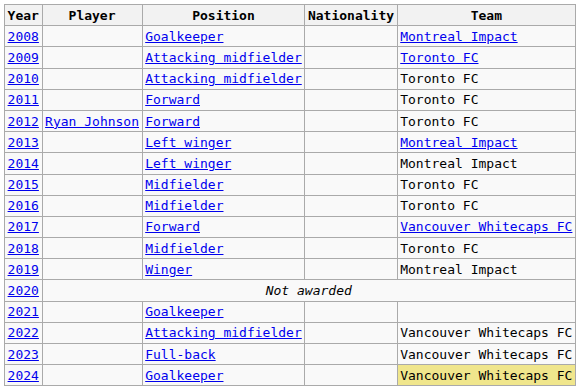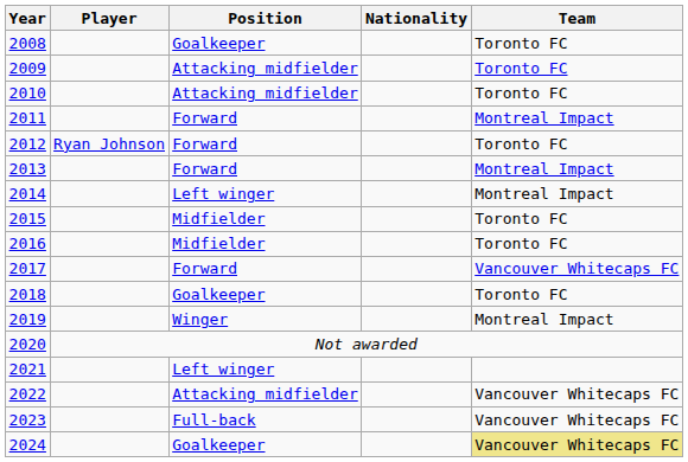2008 | Team: Montreal Impact -> Toronto FC
2011 | Team: Toronto FC -> Montreal Impact
2013 | Position: Left winger -> Forward
2018 | Position: Midfielder -> Goalkeeper
2021 | Position: Goalkeeper -> Left winger
